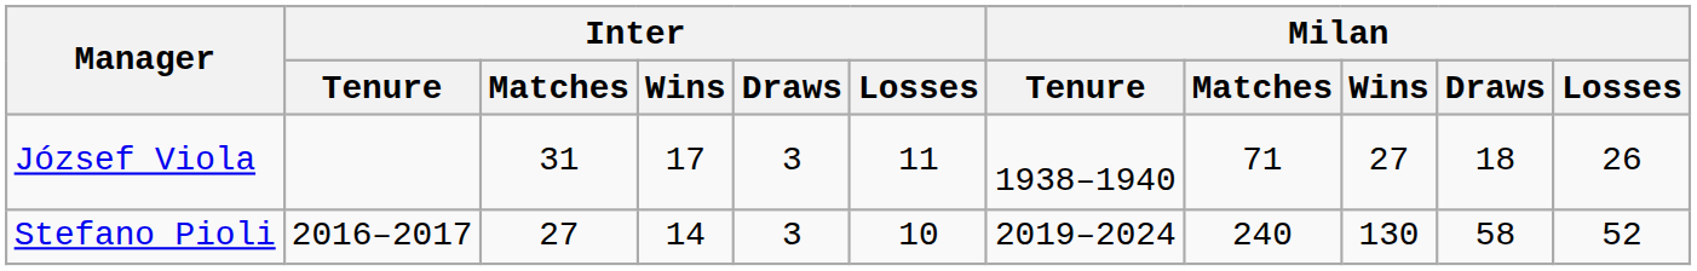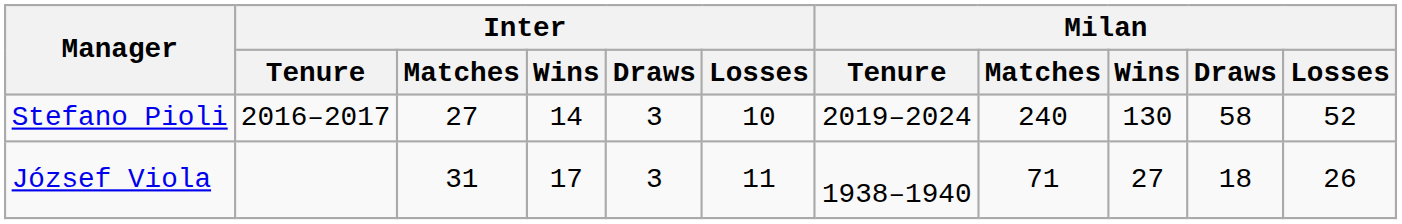rows swapped: József Viola <-> Stefano Pioli
